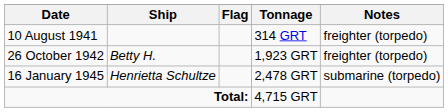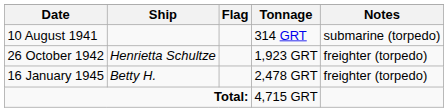10 August 1941 | Notes: freighter (torpedo) -> submarine (torpedo)
26 October 1942 | Ship: Betty H. -> Henrietta Schultze
16 January 1945 | Ship: Henrietta Schultze -> Betty H.
16 January 1945 | Notes: submarine (torpedo) -> freighter (torpedo)
